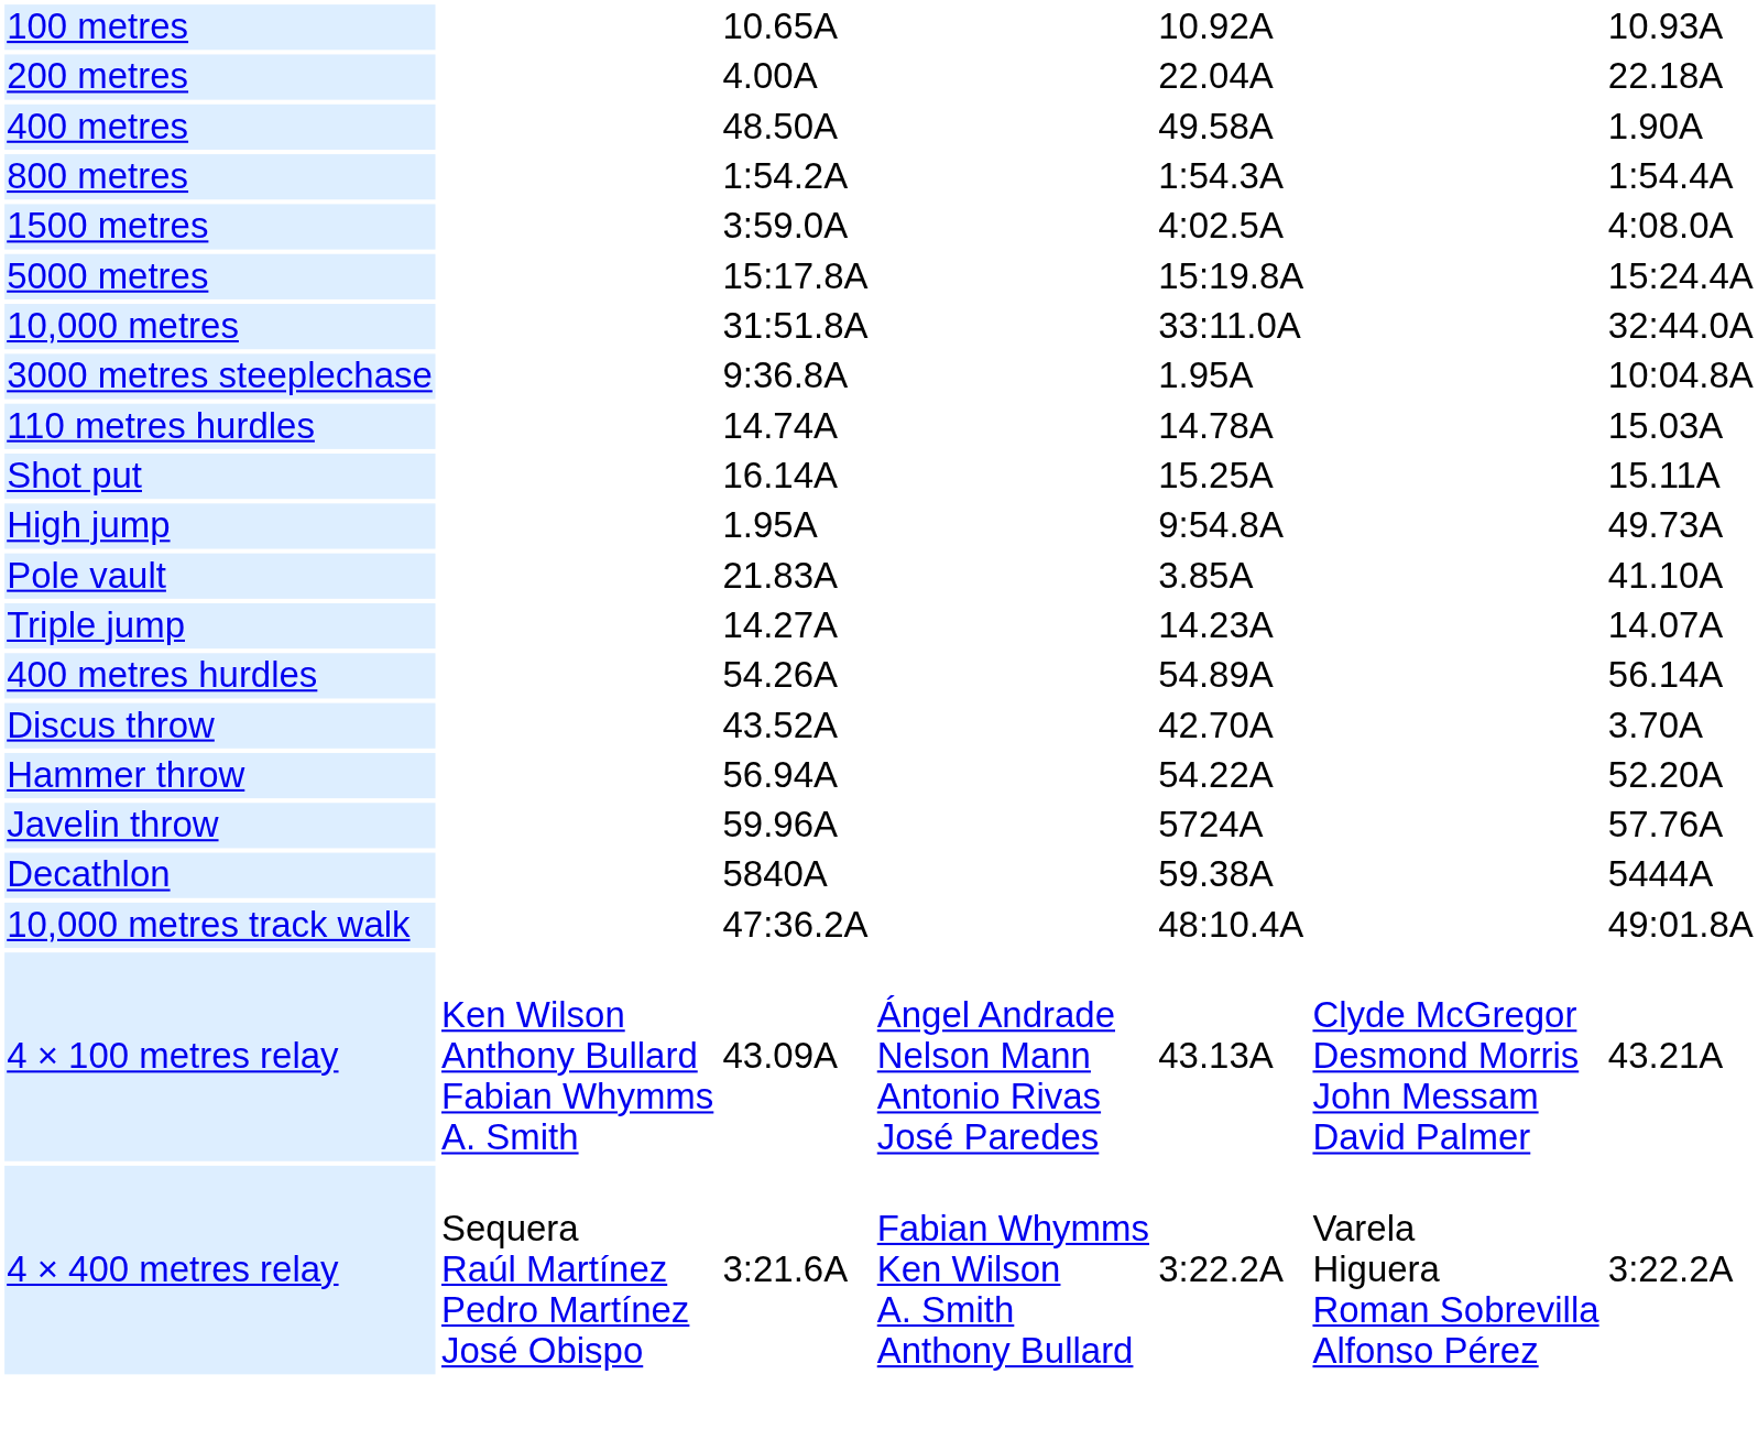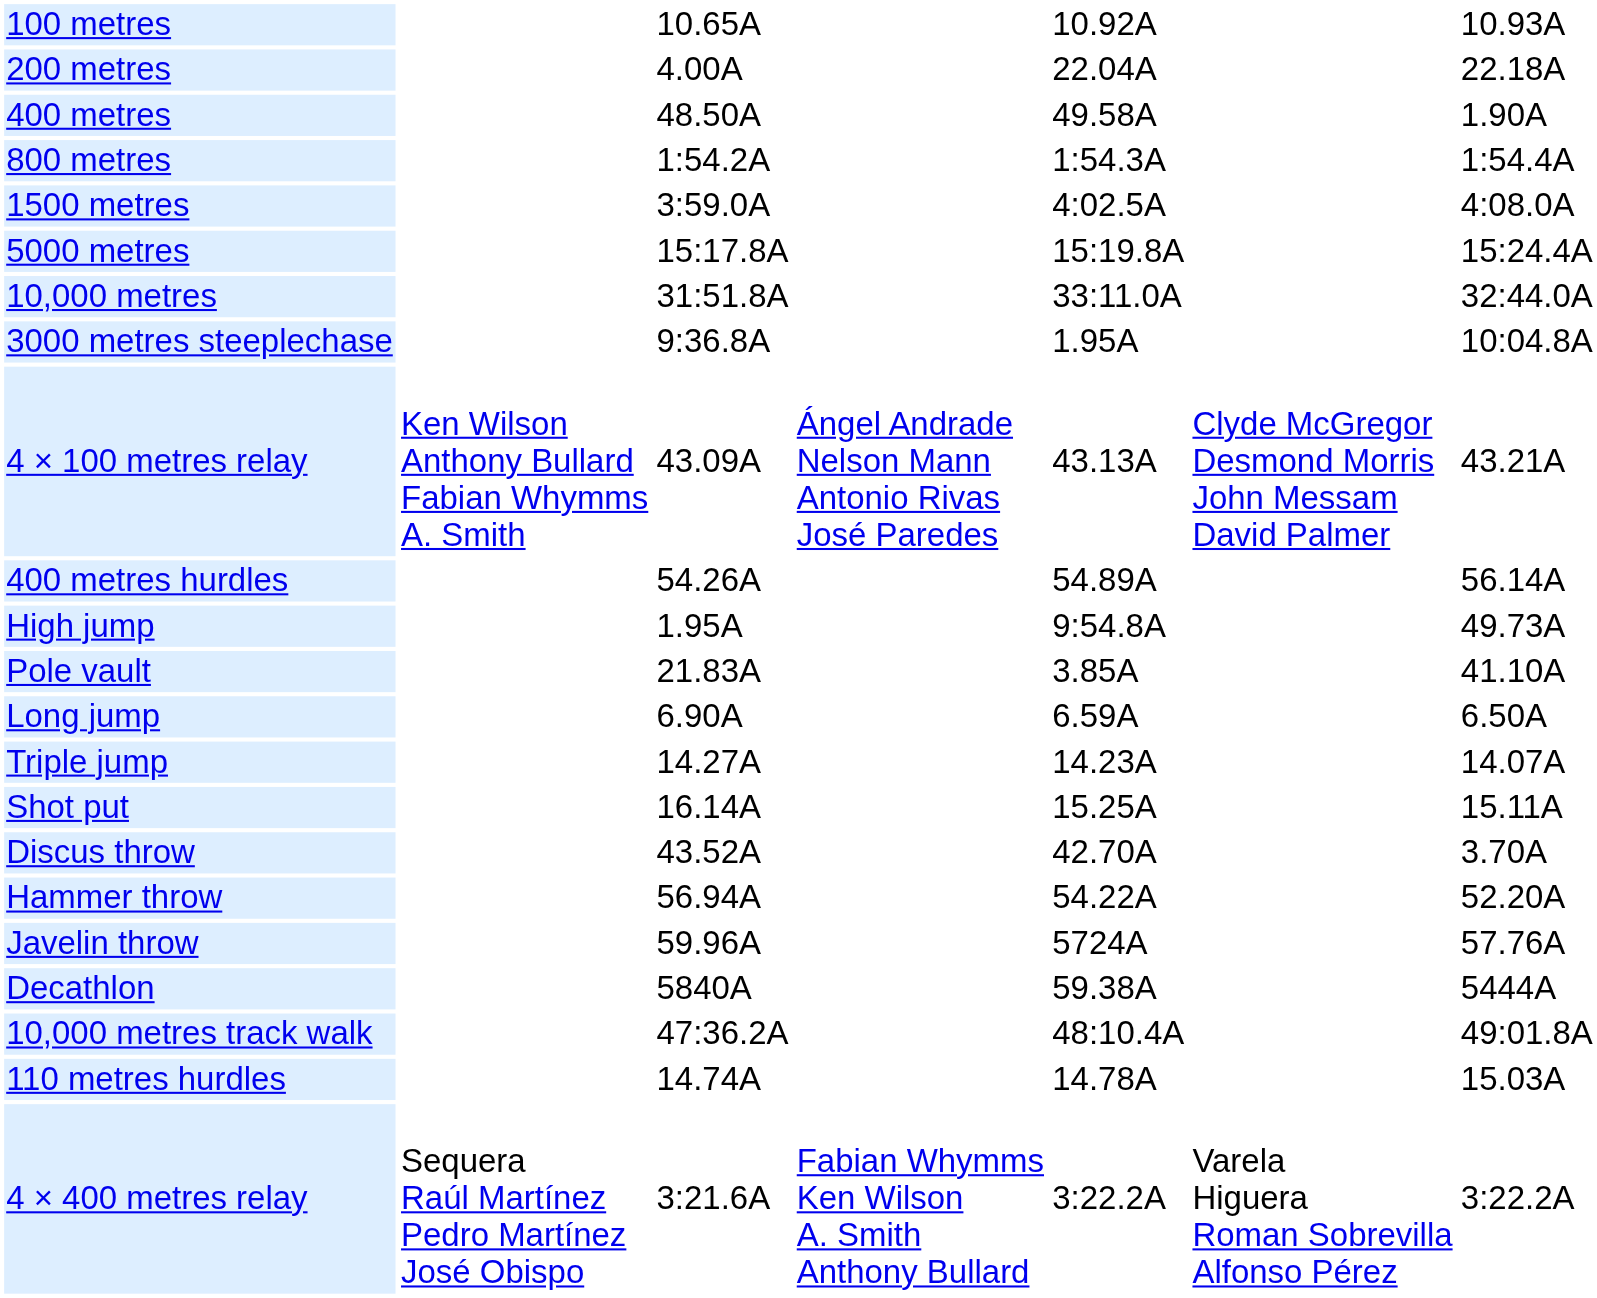rows swapped: 110 metres hurdles <-> 4 × 100 metres relay
rows swapped: 400 metres hurdles <-> Shot put
+ row: Long jump | 6.90A | 6.59A | 6.50A
